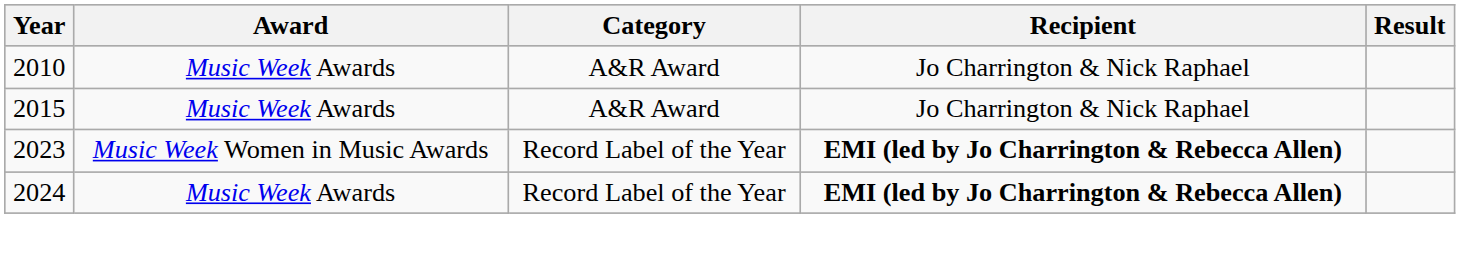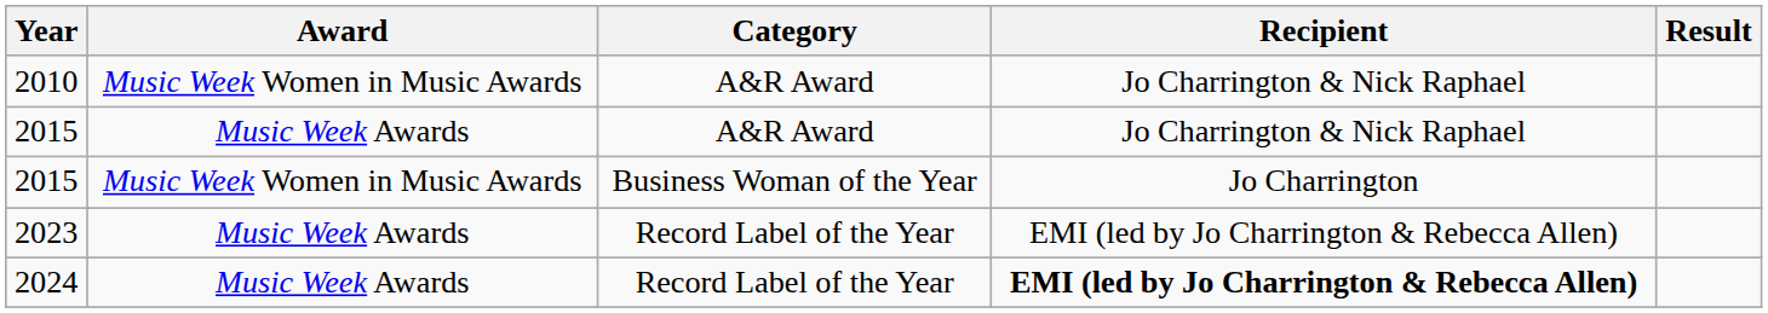2010 | Award: Music Week Awards -> Music Week Women in Music Awards
+ row: 2015 | Music Week Women in Music Awards | Business Woman of the Year | Jo Charrington
2023 | Award: Music Week Women in Music Awards -> Music Week Awards
2023 | Recipient: bold -> normal
